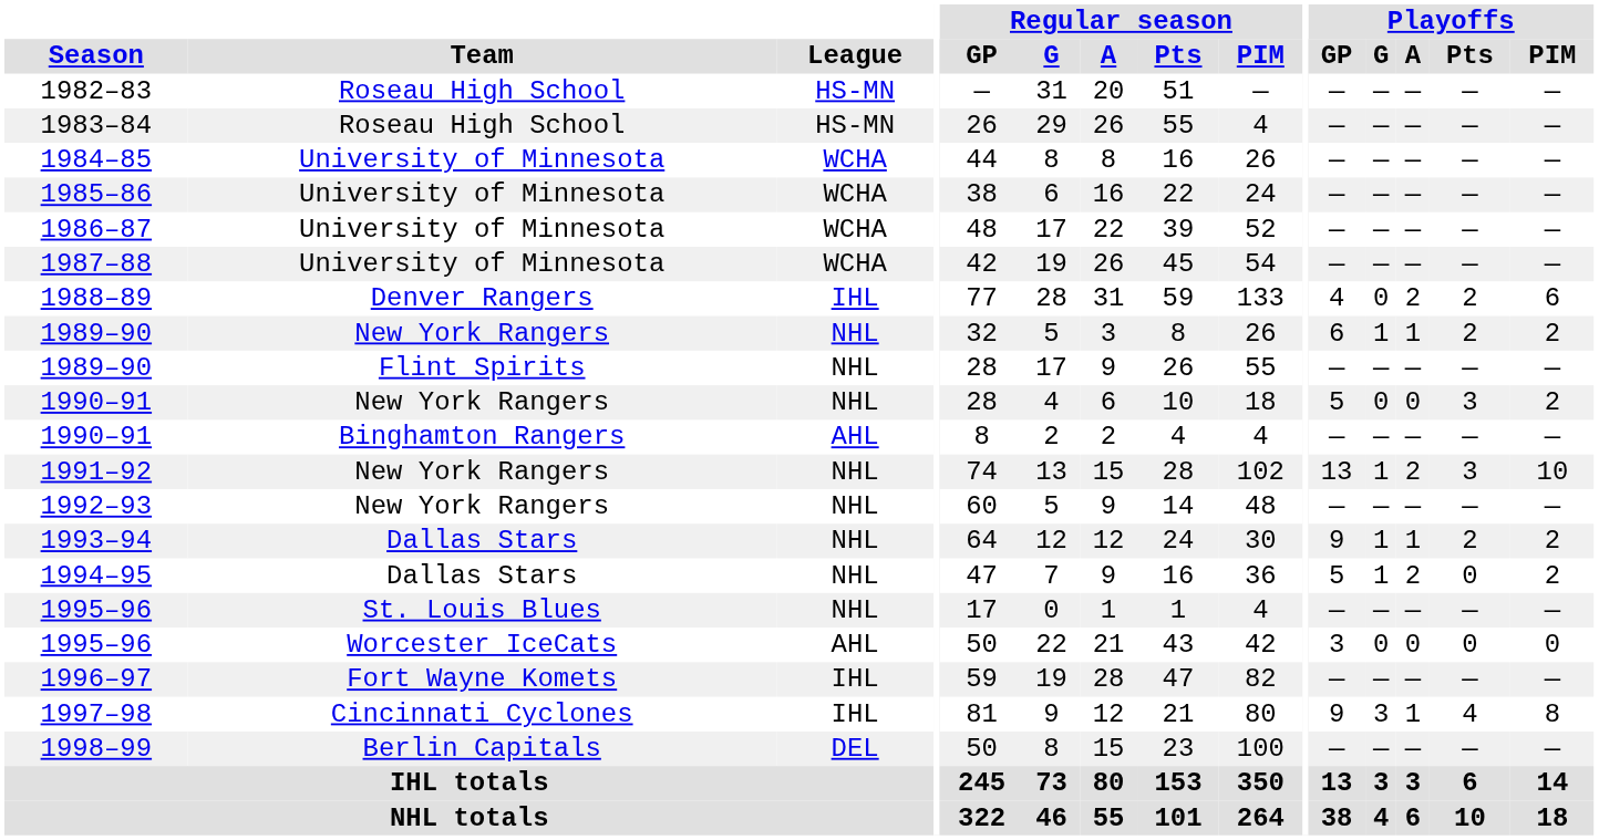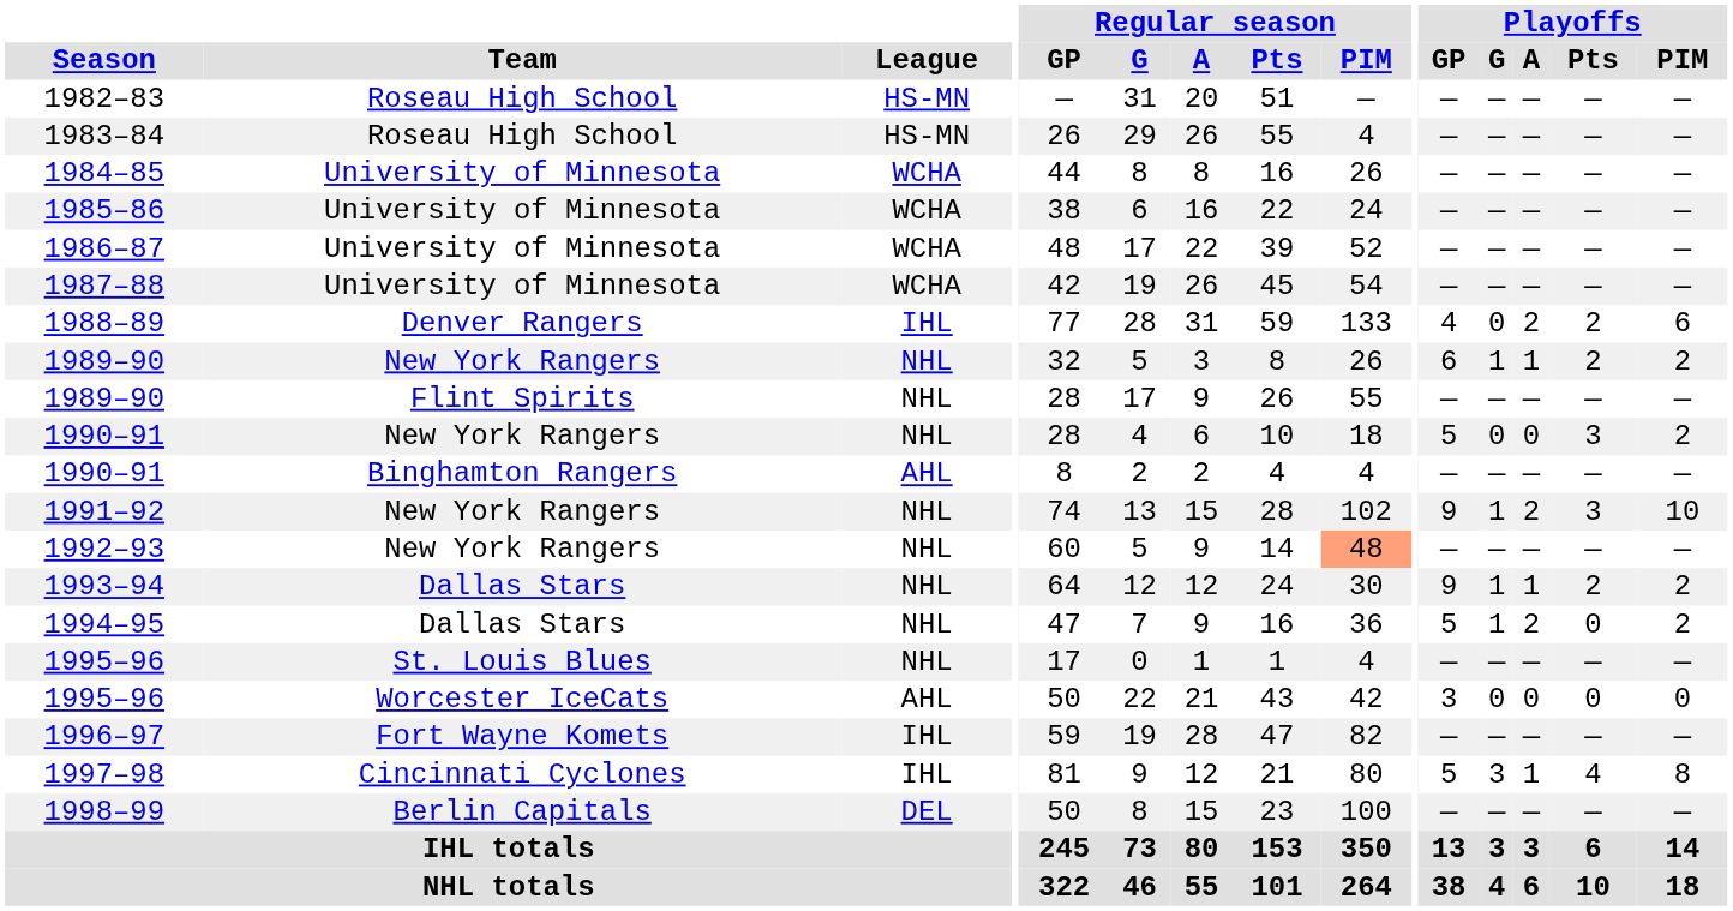1991–92 | Playoffs / GP: 13 -> 9
1992–93 | Regular season / PIM: no background -> lightsalmon background
1997–98 | Playoffs / GP: 9 -> 5
